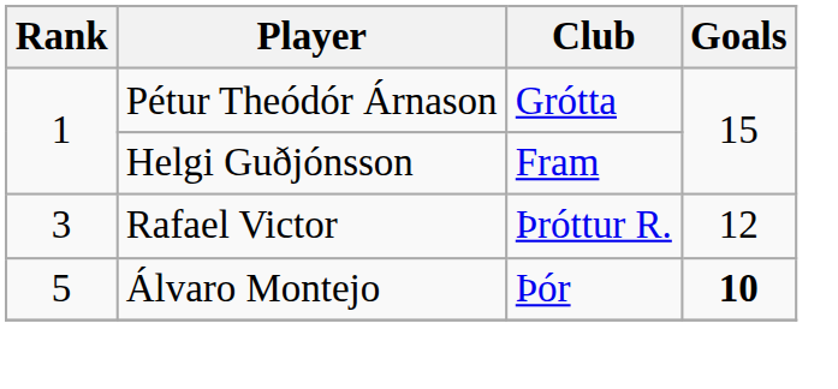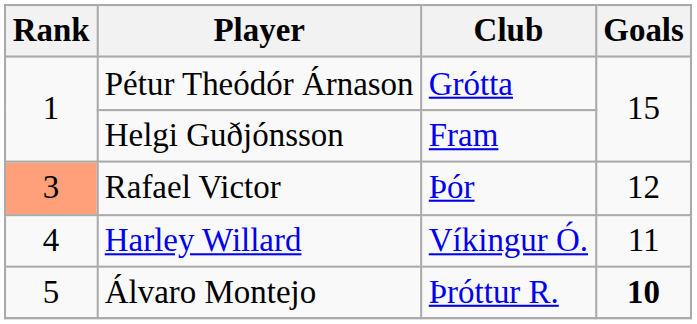Rafael Victor | Rank: no background -> lightsalmon background
Rafael Victor | Club: Þróttur R. -> Þór
+ row: 4 | Harley Willard | Víkingur Ó. | 11
Álvaro Montejo | Club: Þór -> Þróttur R.
